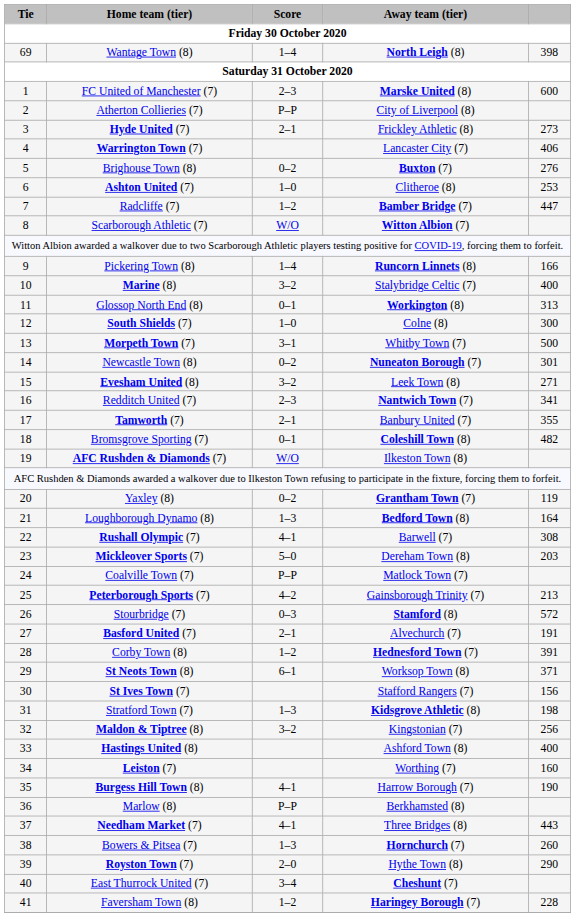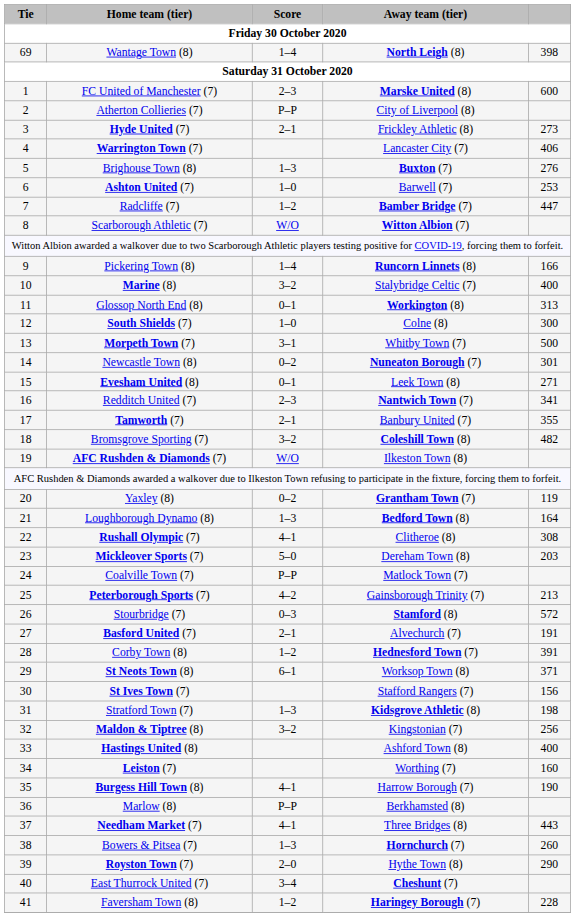Brighouse Town (8) | Score: 0–2 -> 1–3
Ashton United (7) | Away team (tier): Clitheroe (8) -> Barwell (7)
Evesham United (8) | Score: 3–2 -> 0–1
Bromsgrove Sporting (7) | Score: 0–1 -> 3–2
Rushall Olympic (7) | Away team (tier): Barwell (7) -> Clitheroe (8)
